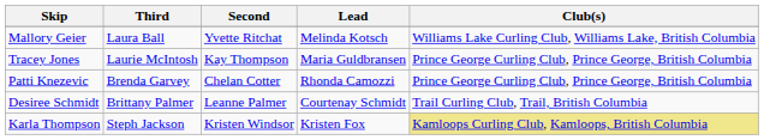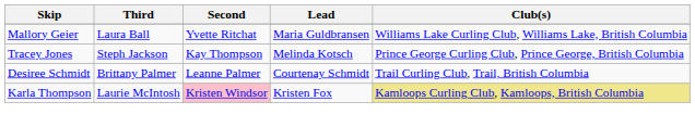Mallory Geier | Lead: Melinda Kotsch -> Maria Guldbransen
Tracey Jones | Third: Laurie McIntosh -> Steph Jackson
Tracey Jones | Lead: Maria Guldbransen -> Melinda Kotsch
- row: Patti Knezevic | Brenda Garvey | Chelan Cotter | Rhonda Camozzi | Prince George Curling Club, Prince George, British Columbia
Karla Thompson | Third: Steph Jackson -> Laurie McIntosh
Karla Thompson | Second: no background -> pink background
